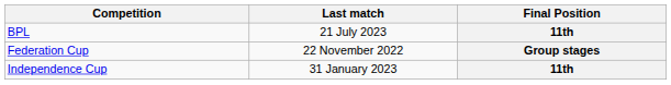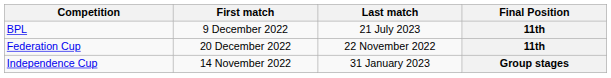+ column: First match | 9 December 2022 | 20 December 2022 | 14 November 2022
Federation Cup | Final Position: Group stages -> 11th
Independence Cup | Final Position: 11th -> Group stages
